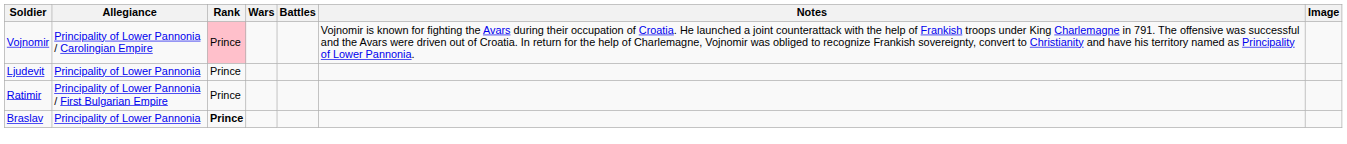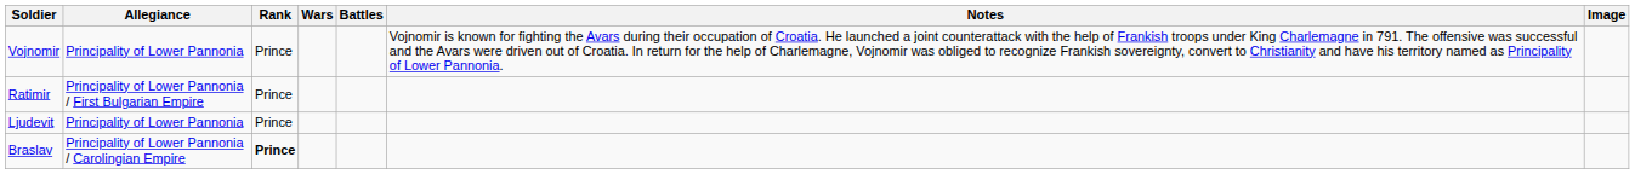Vojnomir | Allegiance: Principality of Lower Pannonia / Carolingian Empire -> Principality of Lower Pannonia
Vojnomir | Rank: pink background -> no background
rows swapped: Ljudevit <-> Ratimir
Braslav | Allegiance: Principality of Lower Pannonia -> Principality of Lower Pannonia / Carolingian Empire
